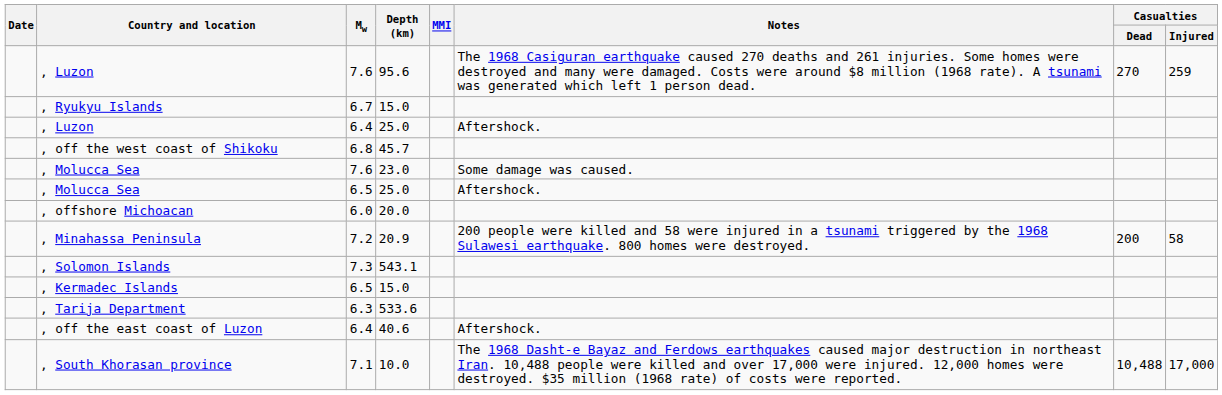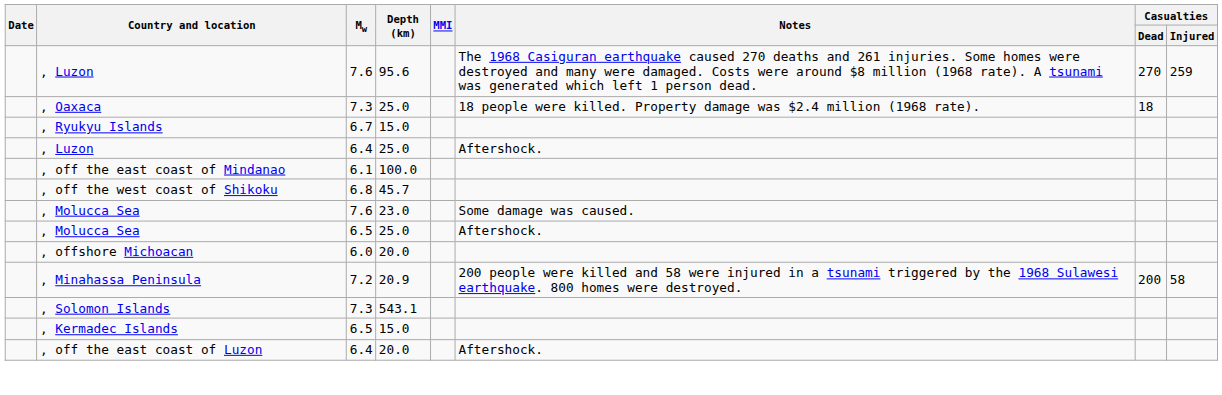+ row: , Oaxaca | 7.3 | 25.0 | 18 people were killed. Property damage was $2.4 million (1968 rate). | 18
+ row: , off the east coast of Mindanao | 6.1 | 100.0
- row: , Tarija Department | 6.3 | 533.6
, off the east coast of Luzon | Depth (km): 40.6 -> 20.0
- row: , South Khorasan province | 7.1 | 10.0 | The 1968 Dasht-e Bayaz and Ferdows earthquakes caused major destruction in northeast Iran. 10,488 people were killed and over 17,000 were injured. 12,000 homes were destroyed. $35 million (1968 rate) of costs were reported. | 10,488 | 17,000
